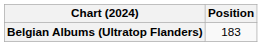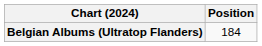Belgian Albums (Ultratop Flanders) | Position: 183 -> 184
